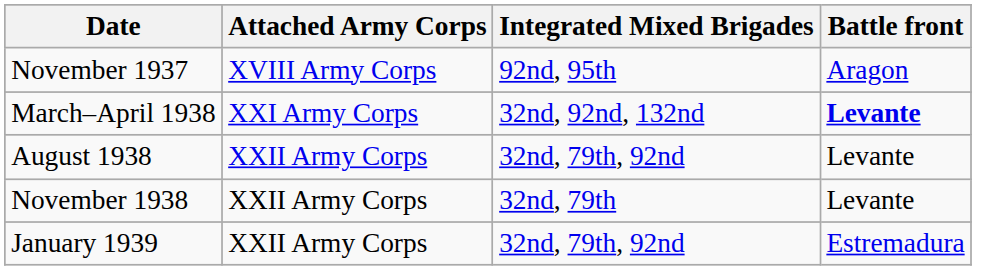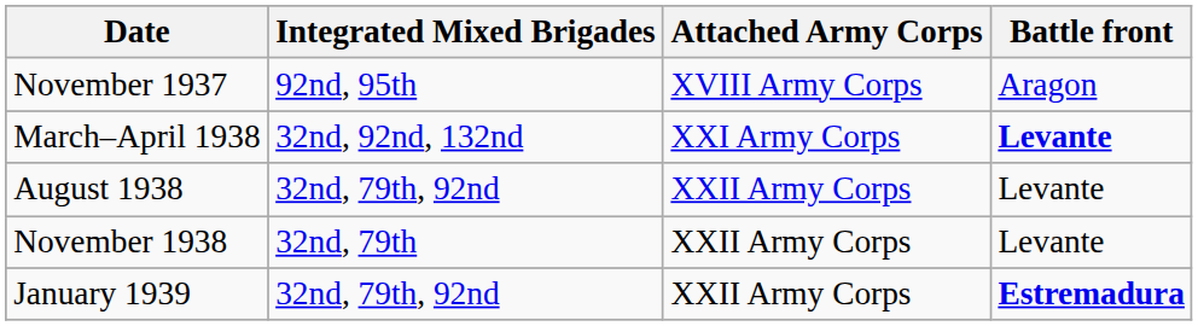columns swapped: Attached Army Corps <-> Integrated Mixed Brigades
January 1939 | Battle front: normal -> bold
